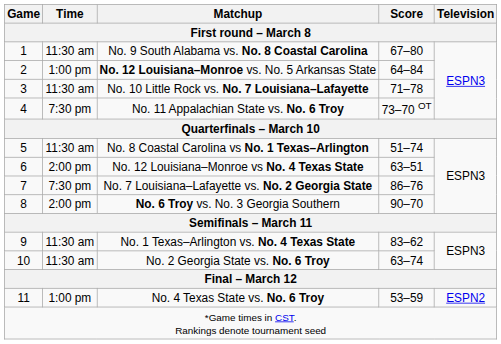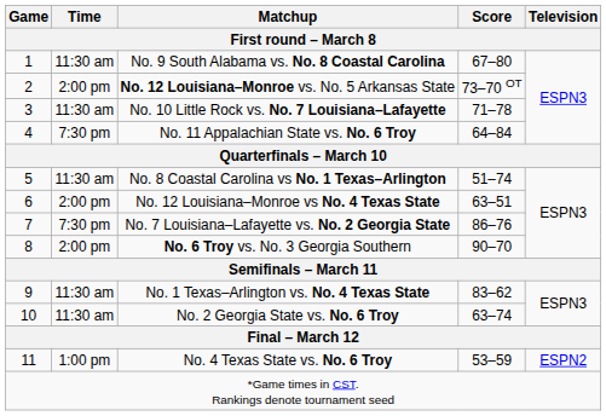No. 12 Louisiana–Monroe vs. No. 5 Arkansas State | Time: 1:00 pm -> 2:00 pm
No. 12 Louisiana–Monroe vs. No. 5 Arkansas State | Score: 64–84 -> 73–70 OT
No. 11 Appalachian State vs. No. 6 Troy | Score: 73–70 OT -> 64–84
